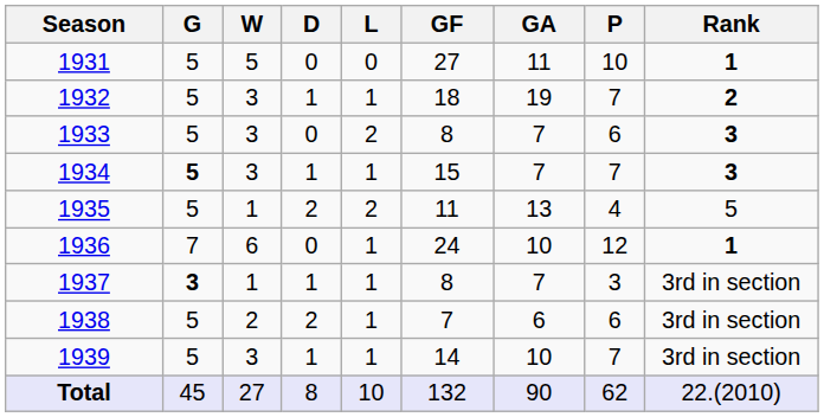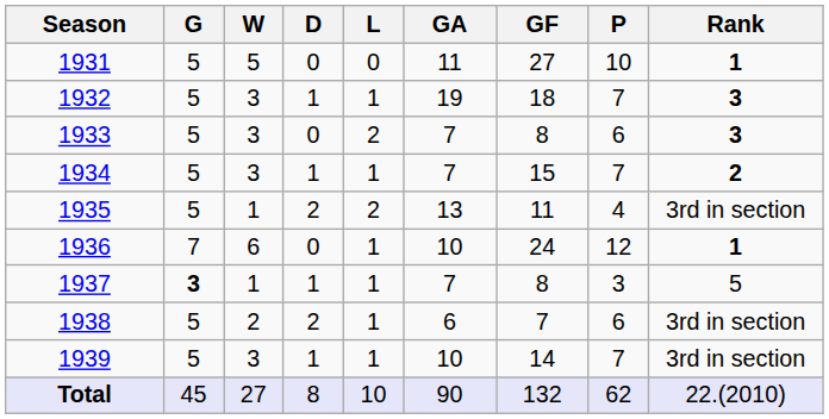columns swapped: GF <-> GA
1932 | Rank: 2 -> 3
1934 | G: bold -> normal
1934 | Rank: 3 -> 2
1935 | Rank: 5 -> 3rd in section
1937 | Rank: 3rd in section -> 5
